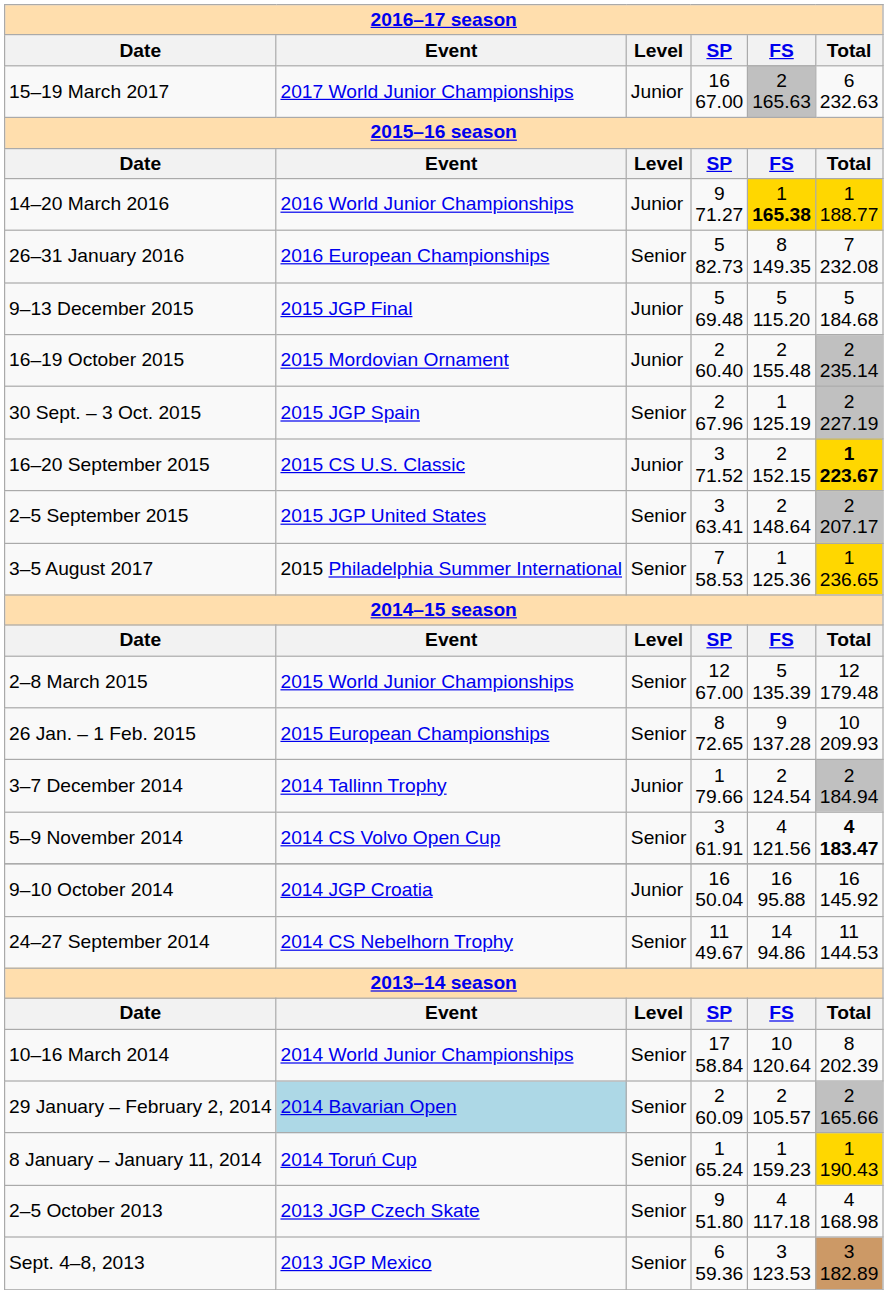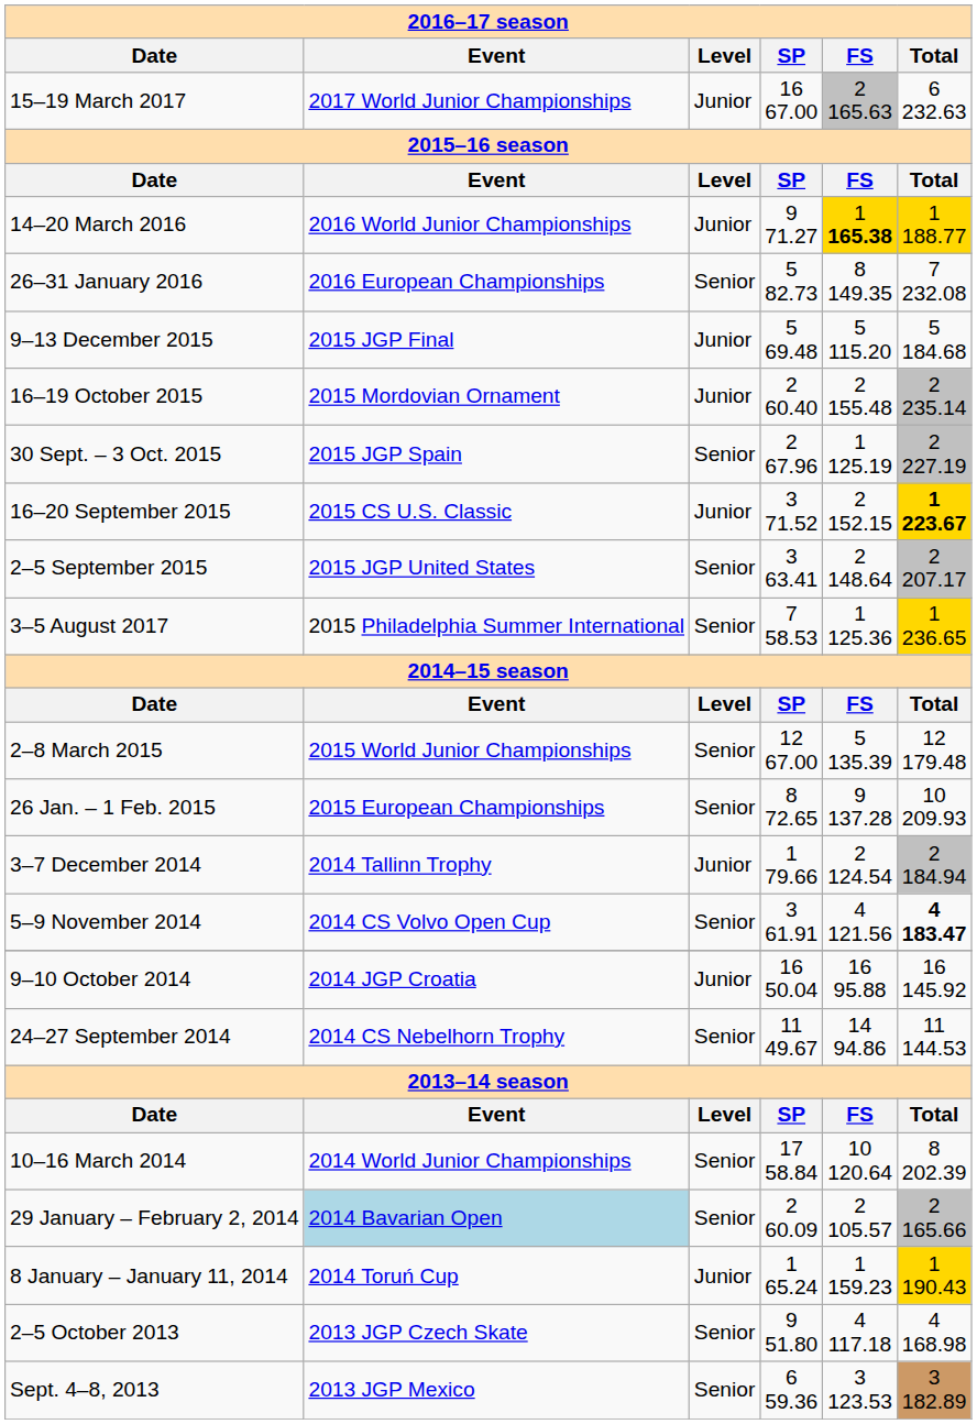8 January – January 11, 2014 | column 3: Senior -> Junior
